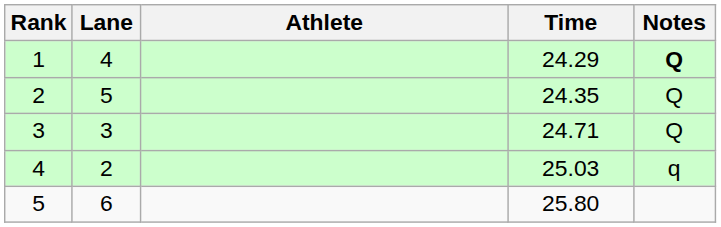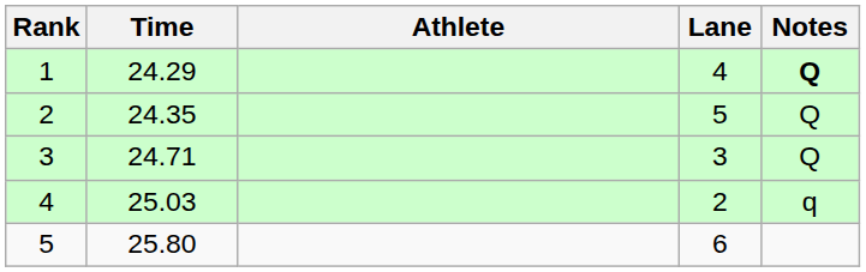columns swapped: Lane <-> Time
